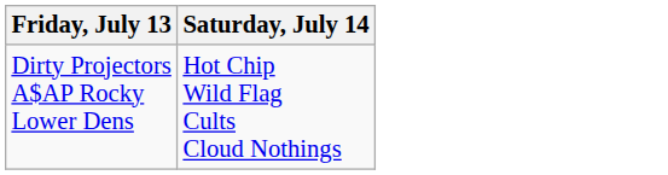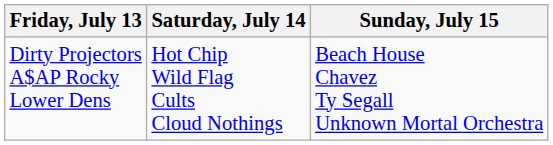+ column: Sunday, July 15 | Beach House Chavez Ty Segall Unknown Mortal Orchestra
